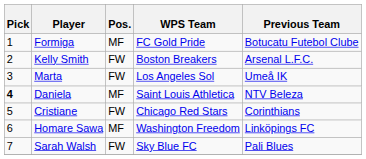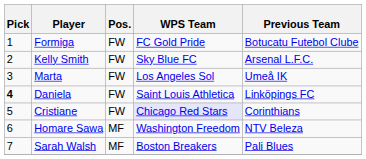Formiga | Pos.: MF -> FW
Kelly Smith | WPS Team: Boston Breakers -> Sky Blue FC
Daniela | Pos.: MF -> FW
Daniela | Previous Team: NTV Beleza -> Linköpings FC
Cristiane | WPS Team: no background -> lavender background
Homare Sawa | Previous Team: Linköpings FC -> NTV Beleza
Sarah Walsh | Pos.: FW -> MF
Sarah Walsh | WPS Team: Sky Blue FC -> Boston Breakers
